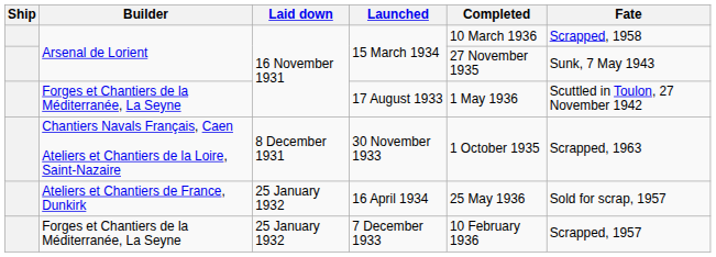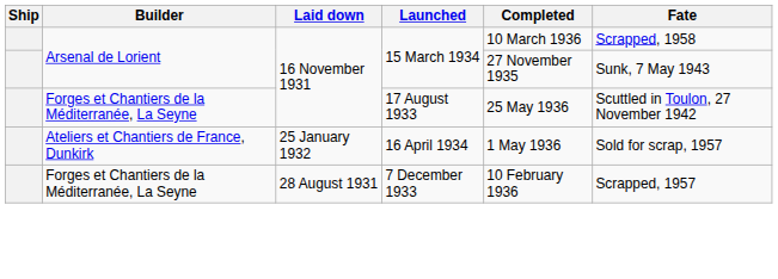17 August 1933 | Completed: 1 May 1936 -> 25 May 1936
- row: Chantiers Navals Français, Caen Ateliers et Chantiers de la Loire, Saint-Nazaire | 8 December 1931 | 30 November 1933 | 1 October 1935 | Scrapped, 1963
16 April 1934 | Completed: 25 May 1936 -> 1 May 1936
7 December 1933 | Laid down: 25 January 1932 -> 28 August 1931
